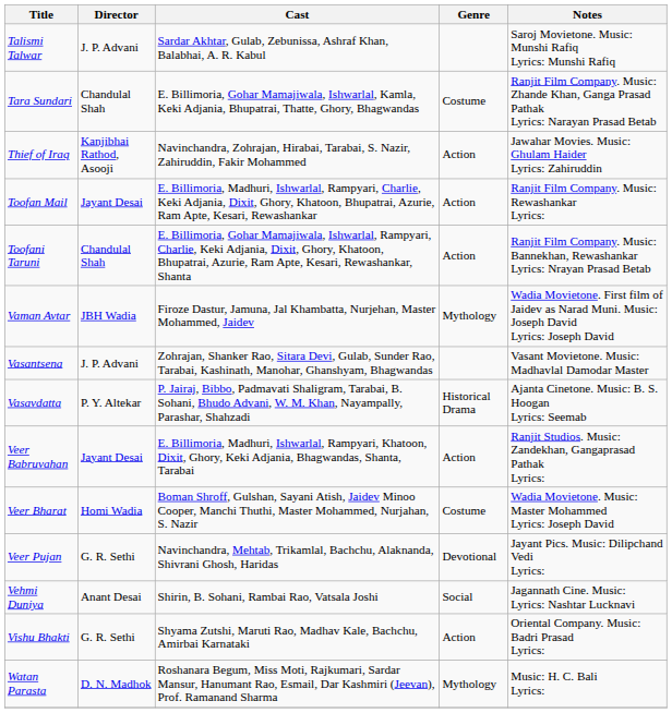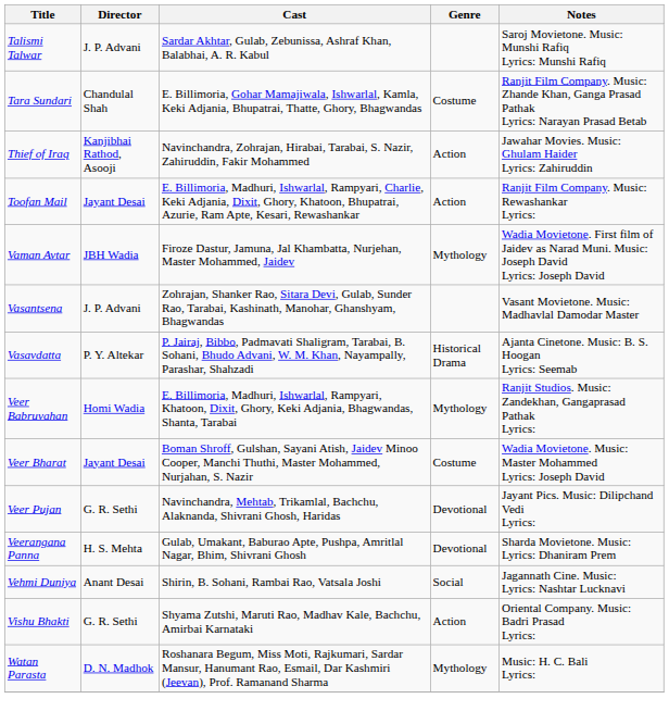- row: Toofani Taruni | Chandulal Shah | E. Billimoria, Gohar Mamajiwala, Ishwarlal, Rampyari, Charlie, Keki Adjania, Dixit, Ghory, Khatoon, Bhupatrai, Azurie, Ram Apte, Kesari, Rewashankar, Shanta | Action | Ranjit Film Company. Music: Bannekhan, Rewashankar Lyrics: Nrayan Prasad Betab
Veer Babruvahan | Director: Jayant Desai -> Homi Wadia
Veer Babruvahan | Genre: Action -> Mythology
Veer Bharat | Director: Homi Wadia -> Jayant Desai
+ row: Veerangana Panna | H. S. Mehta | Gulab, Umakant, Baburao Apte, Pushpa, Amritlal Nagar, Bhim, Shivrani Ghosh | Devotional | Sharda Movietone. Music: Lyrics: Dhaniram Prem
